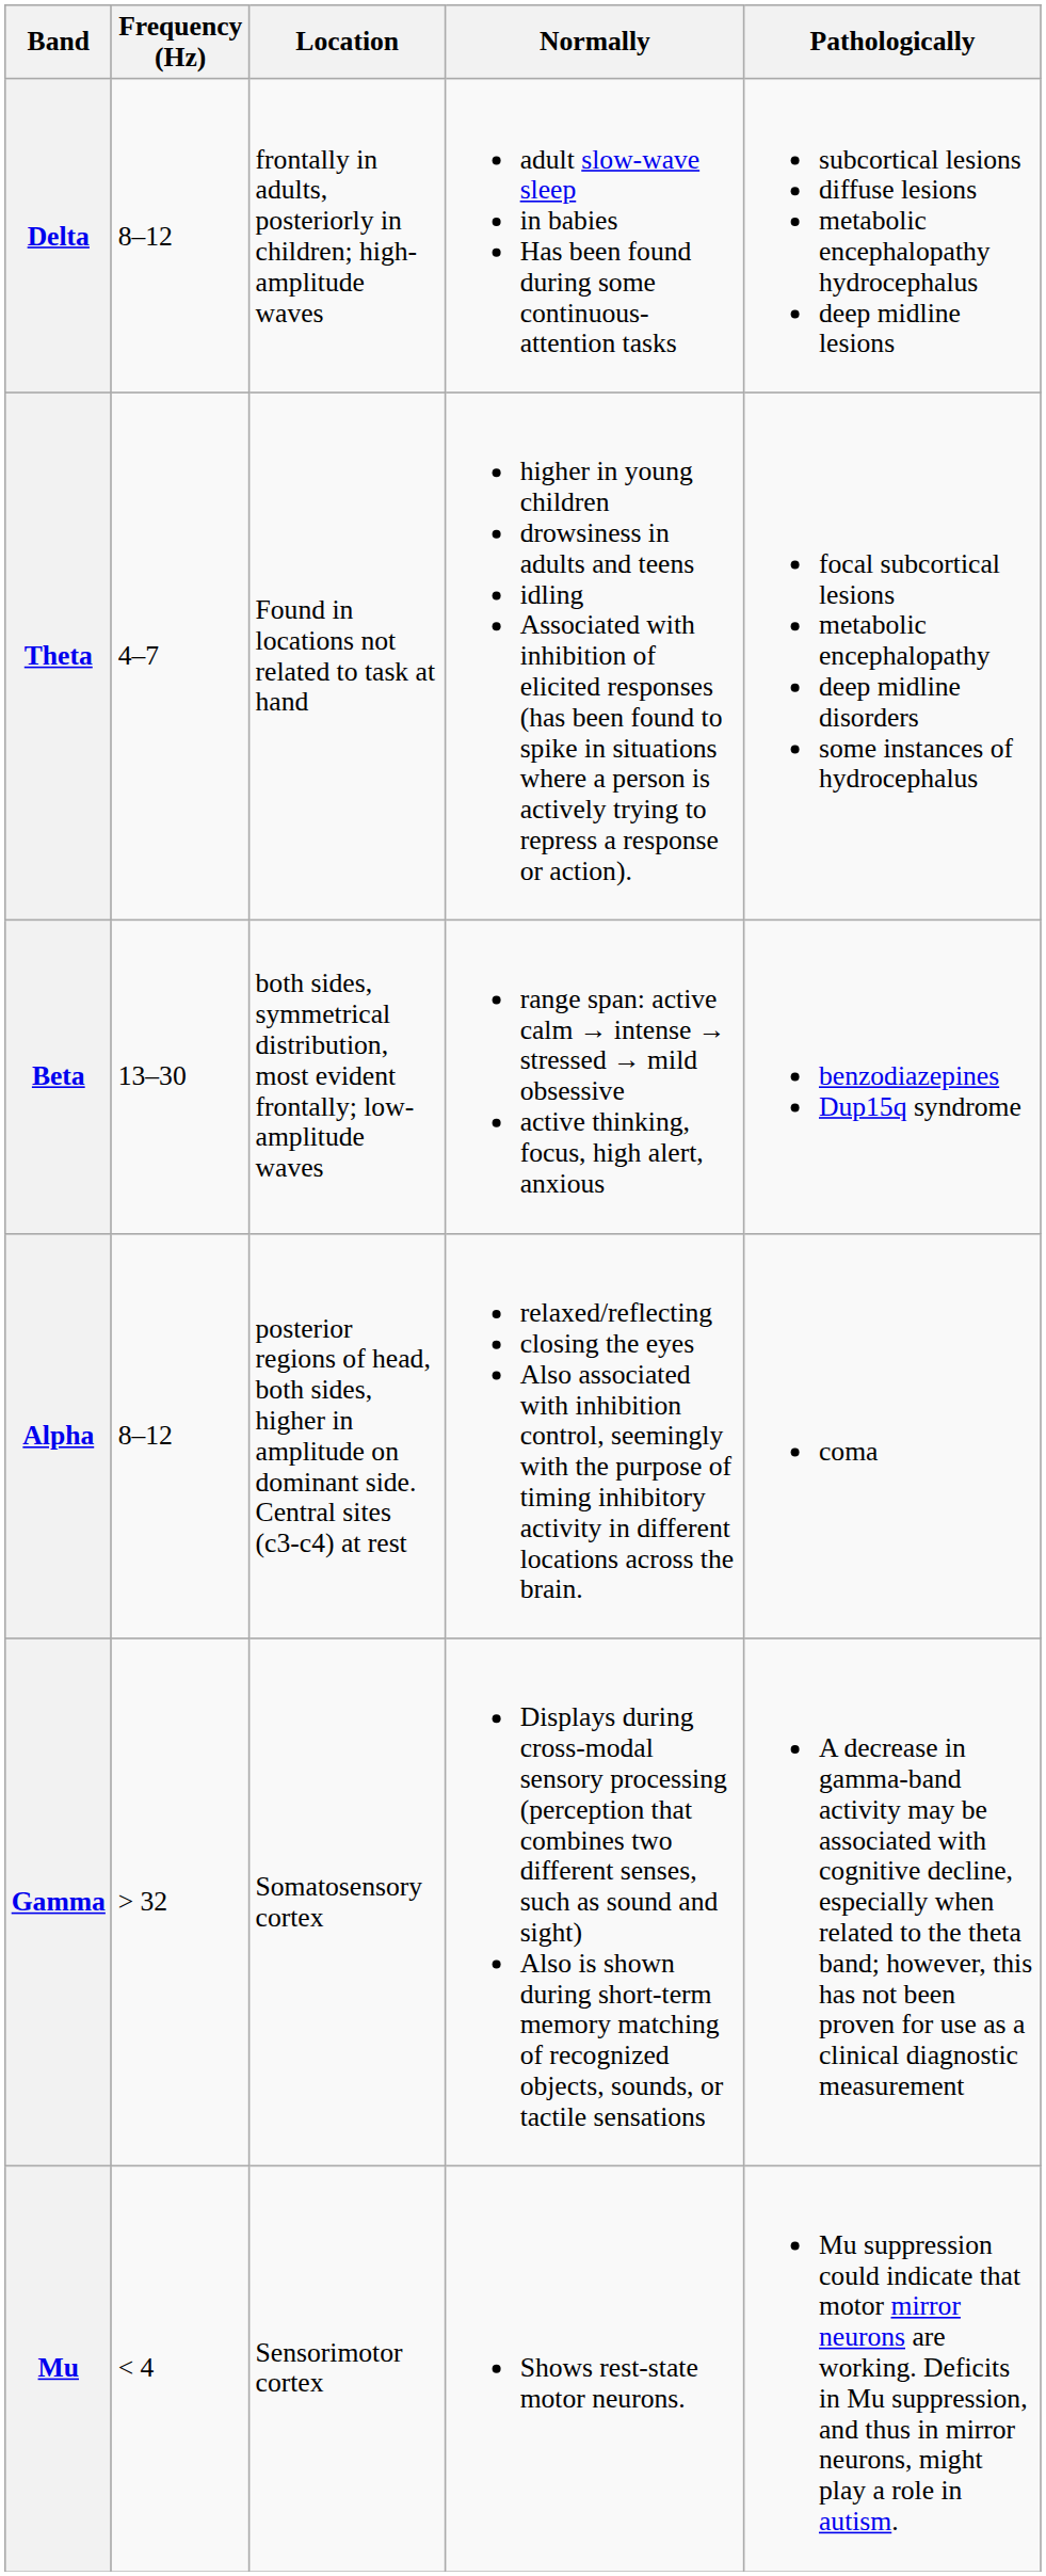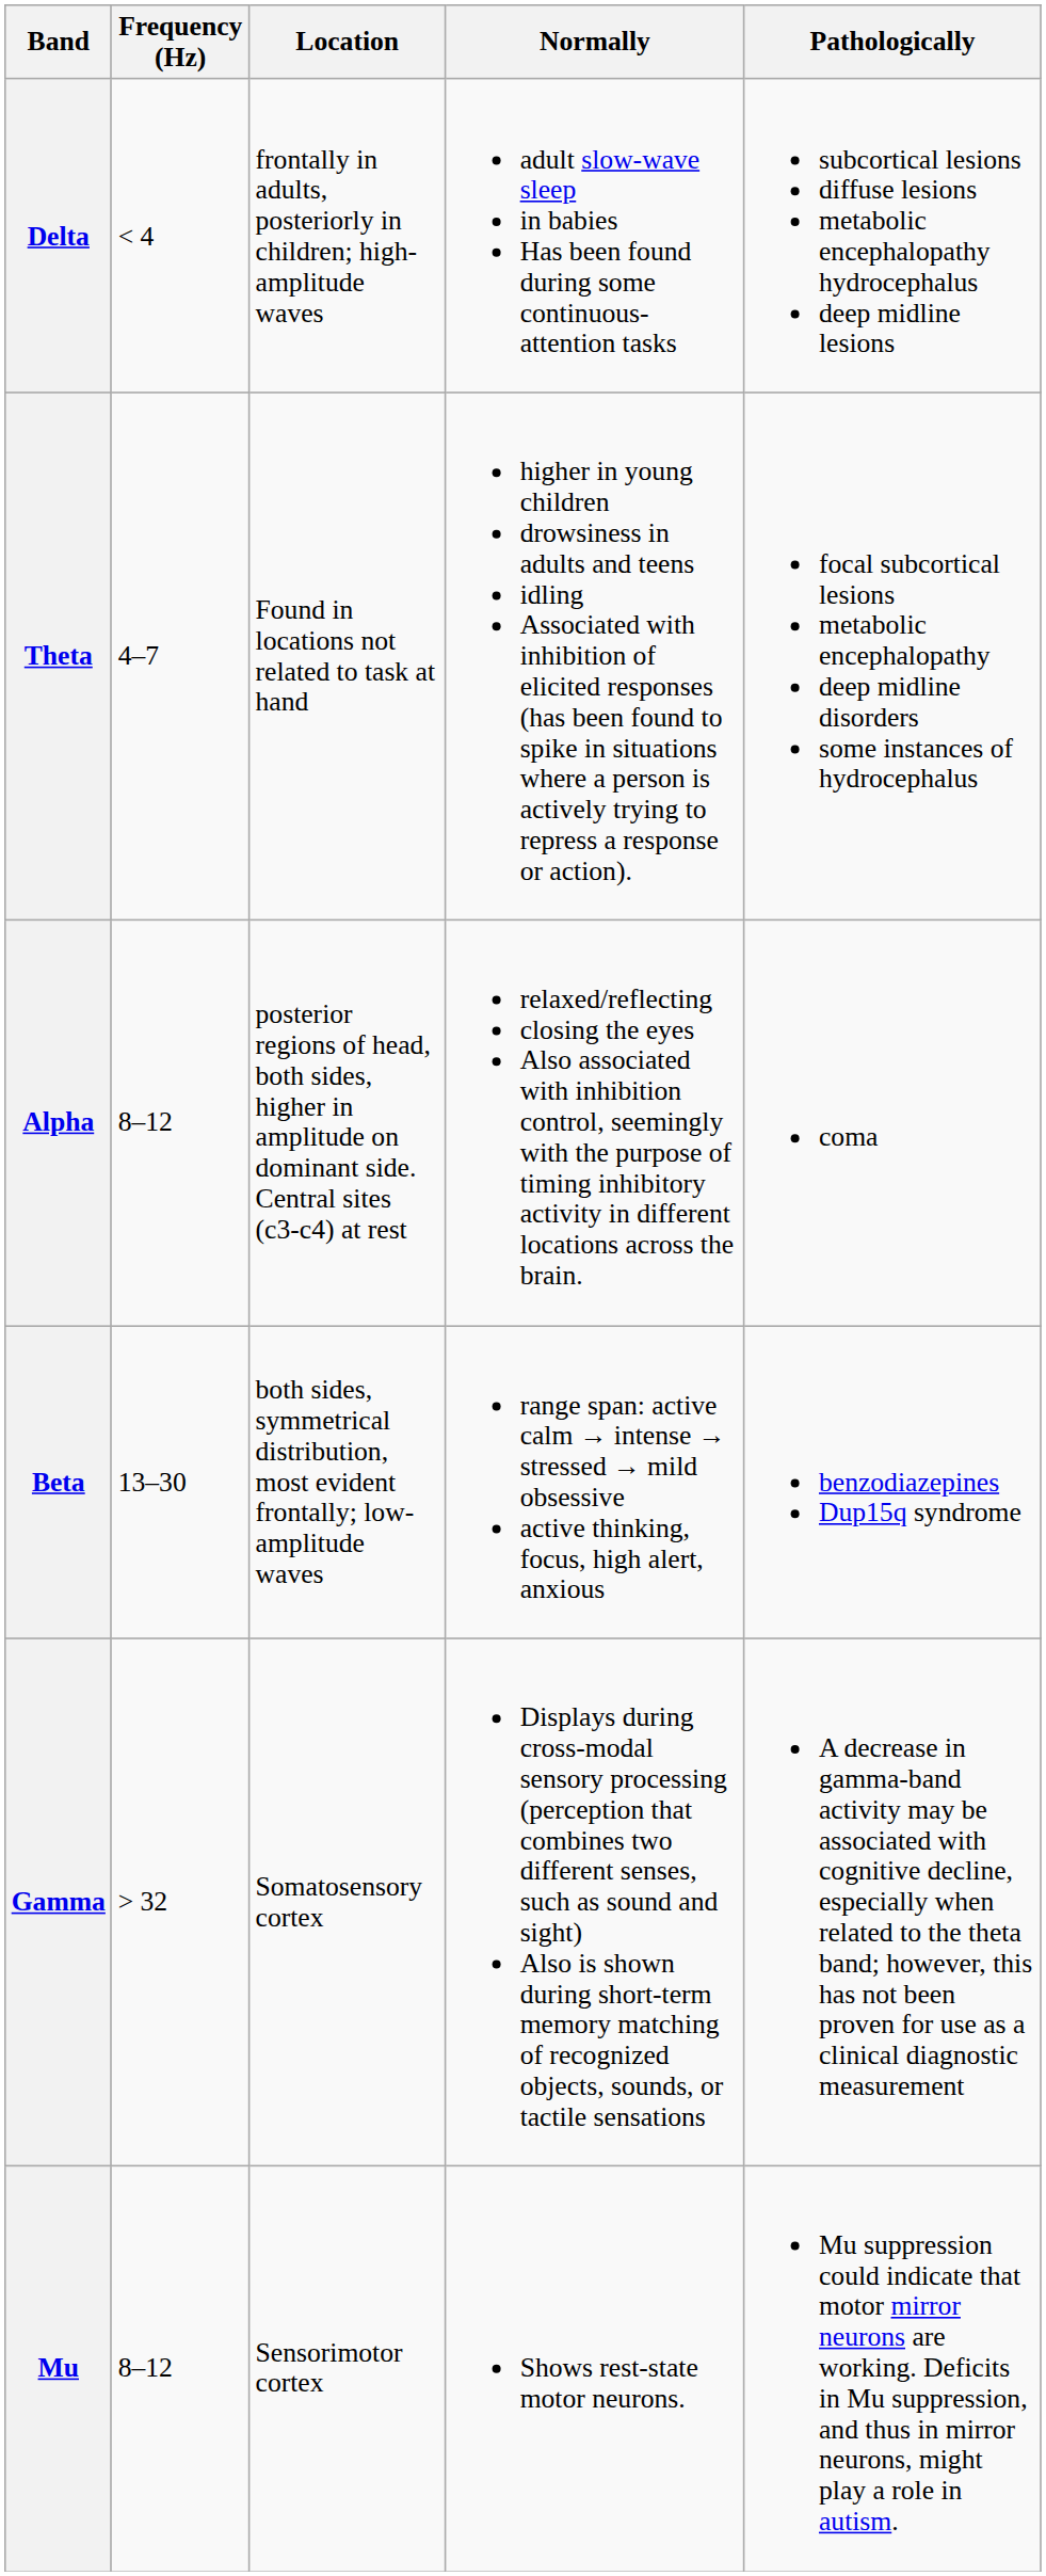Delta | Frequency (Hz): 8–12 -> < 4
rows swapped: Alpha <-> Beta
Mu | Frequency (Hz): < 4 -> 8–12
